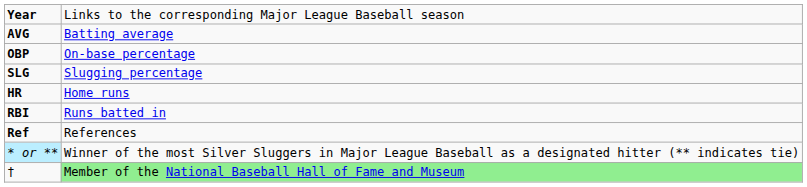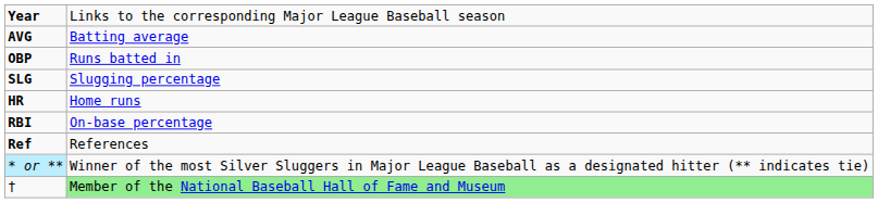OBP | column 2: On-base percentage -> Runs batted in
RBI | column 2: Runs batted in -> On-base percentage
